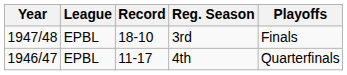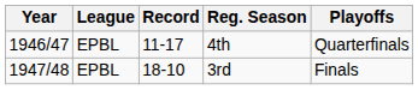rows swapped: 4th <-> 3rd
